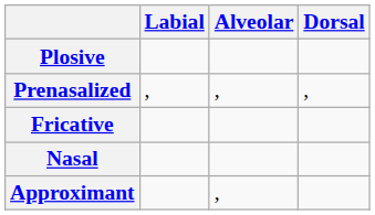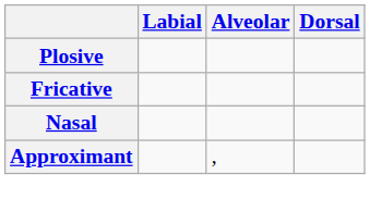- row: Prenasalized | , | , | ,
